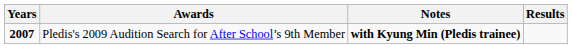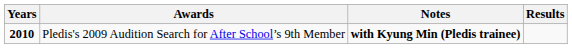Pledis's 2009 Audition Search for After School’s 9th Member | Years: 2007 -> 2010
